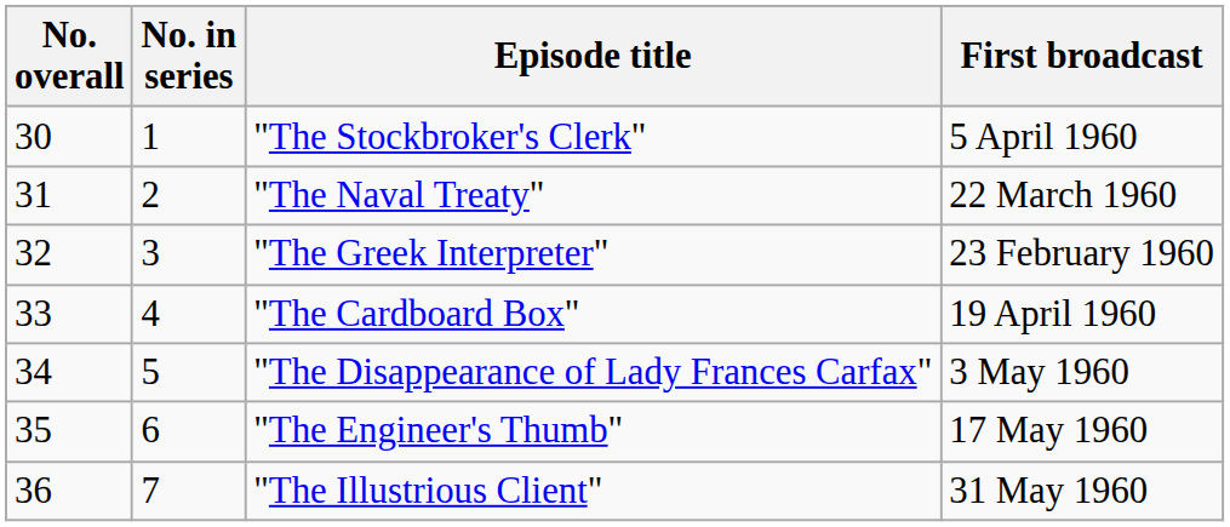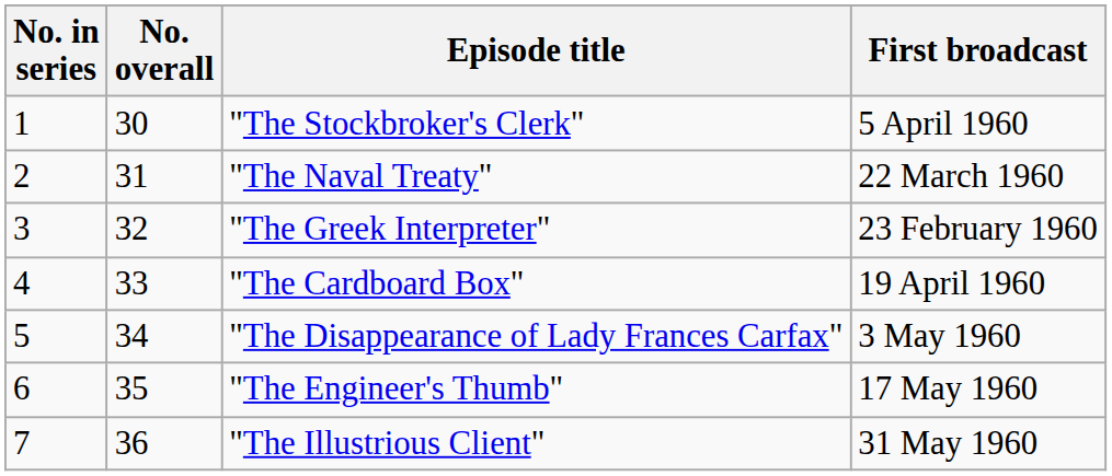columns swapped: No. overall <-> No. in series
